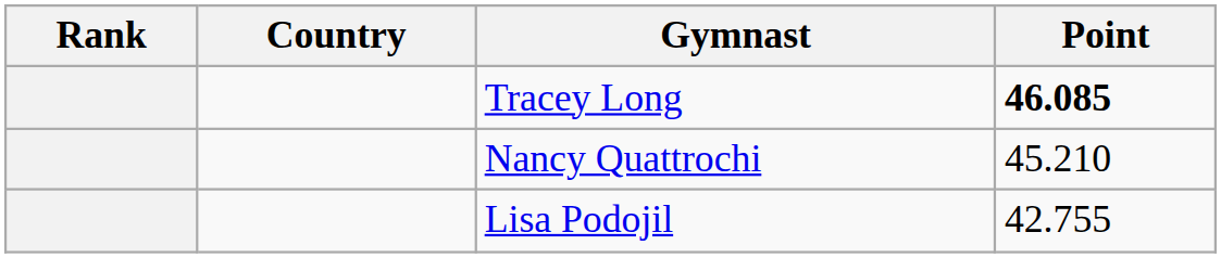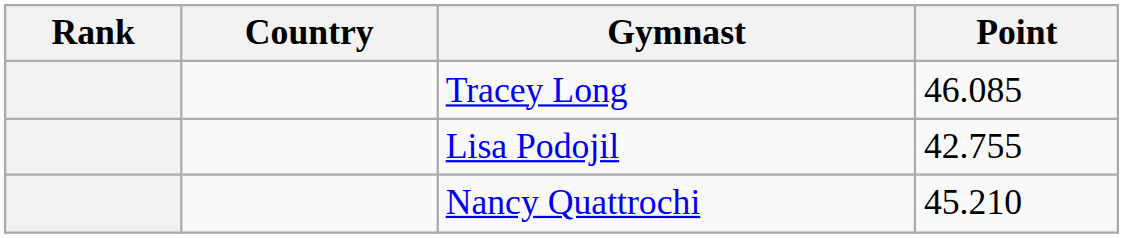Tracey Long | Point: bold -> normal
rows swapped: Nancy Quattrochi <-> Lisa Podojil
